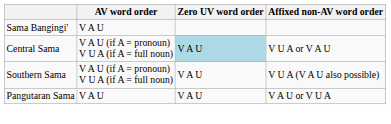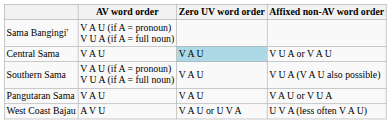Sama Bangingi' | AV word order: V A U -> V A U (if A = pronoun) V U A (if A = full noun)
Central Sama | AV word order: V A U (if A = pronoun) V U A (if A = full noun) -> V A U
+ row: West Coast Bajau | A V U | V A U or U V A | U V A (less often V A U)
